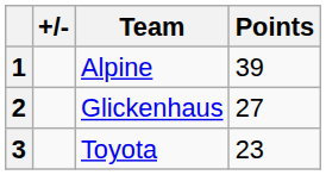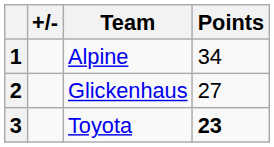1 | Points: 39 -> 34
3 | Points: normal -> bold
